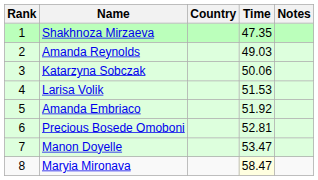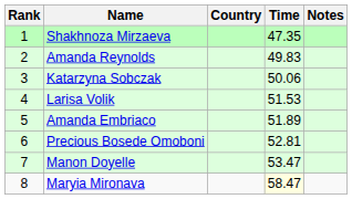Amanda Reynolds | Time: 49.03 -> 49.83
Amanda Embriaco | Time: 51.92 -> 51.89
